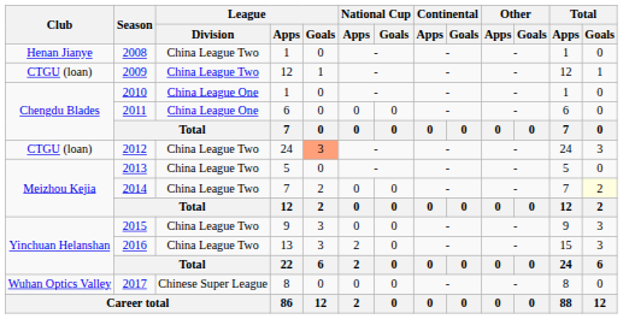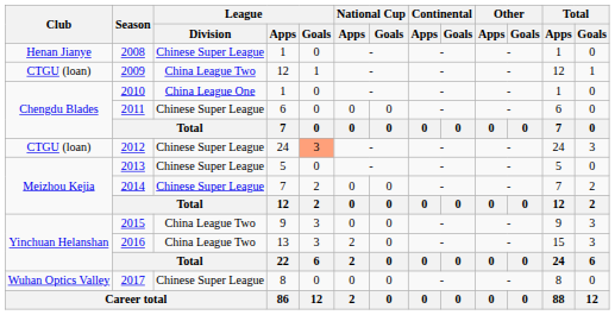2008 | League / Division: China League Two -> Chinese Super League
2011 | League / Division: China League One -> Chinese Super League
2012 | League / Division: China League Two -> Chinese Super League
2013 | League / Division: China League Two -> Chinese Super League
2014 | League / Division: China League Two -> Chinese Super League
2014 | Total / Goals: lightyellow background -> no background
